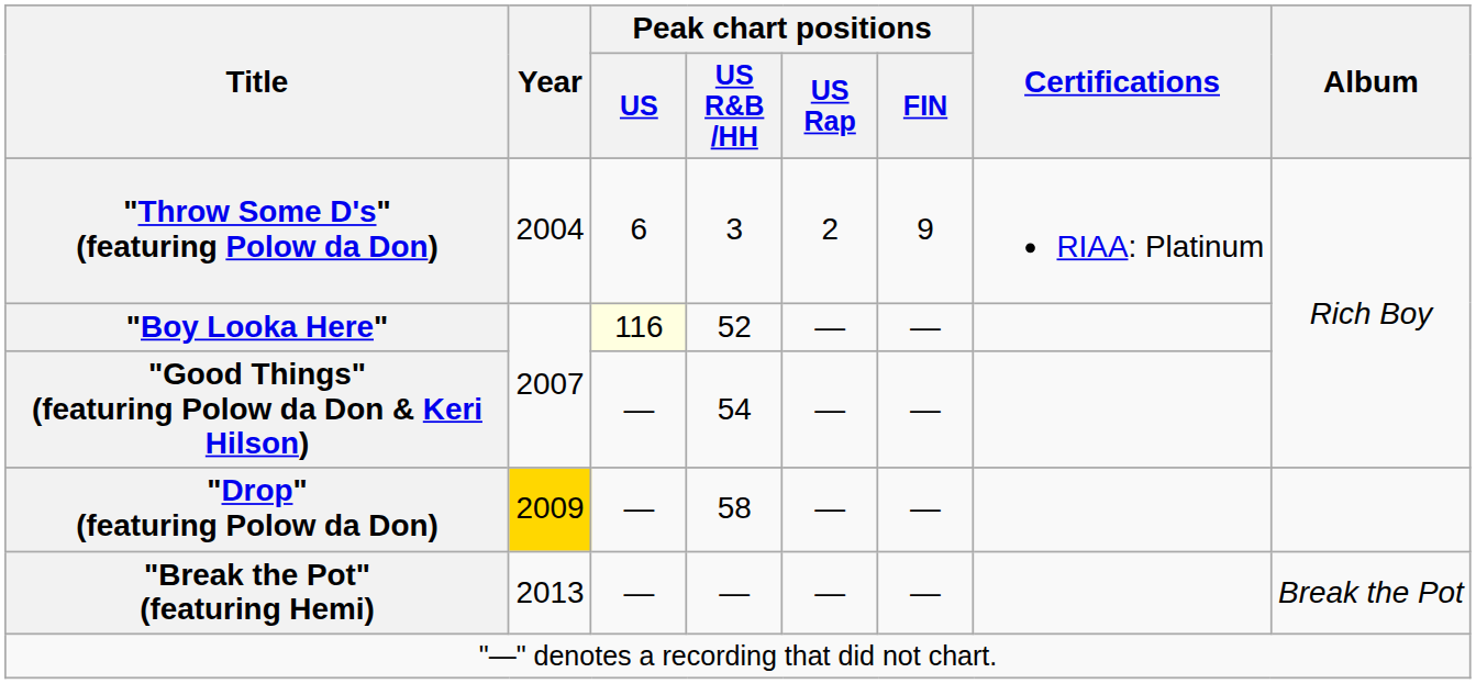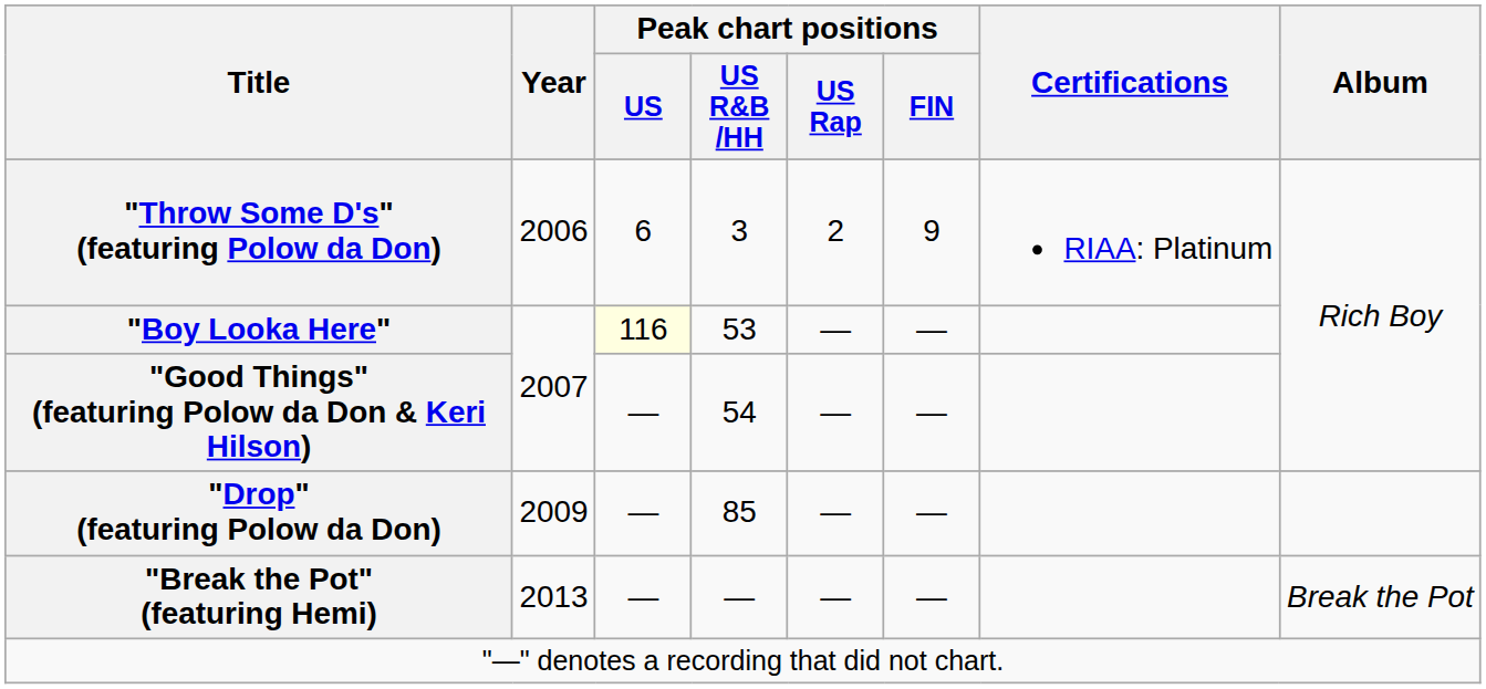"Throw Some D's" (featuring Polow da Don) | Year: 2004 -> 2006
"Boy Looka Here" | Peak chart positions / US R&B /HH: 52 -> 53
"Drop" (featuring Polow da Don) | Year: gold background -> no background
"Drop" (featuring Polow da Don) | Peak chart positions / US R&B /HH: 58 -> 85
